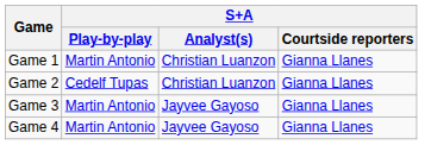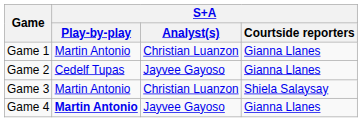Game 2 | S+A / Analyst(s): Christian Luanzon -> Jayvee Gayoso
Game 3 | S+A / Analyst(s): Jayvee Gayoso -> Christian Luanzon
Game 3 | S+A / Courtside reporters: Gianna Llanes -> Shiela Salaysay
Game 4 | S+A / Play-by-play: normal -> bold
